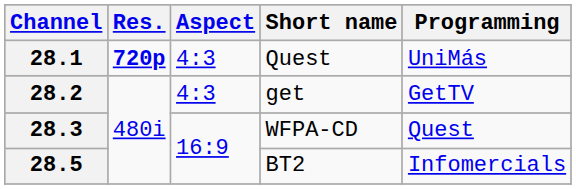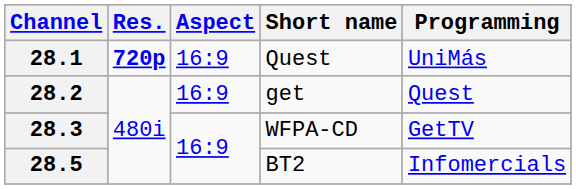28.1 | Aspect: 4:3 -> 16:9
28.2 | Aspect: 4:3 -> 16:9
28.2 | Programming: GetTV -> Quest
28.3 | Programming: Quest -> GetTV
